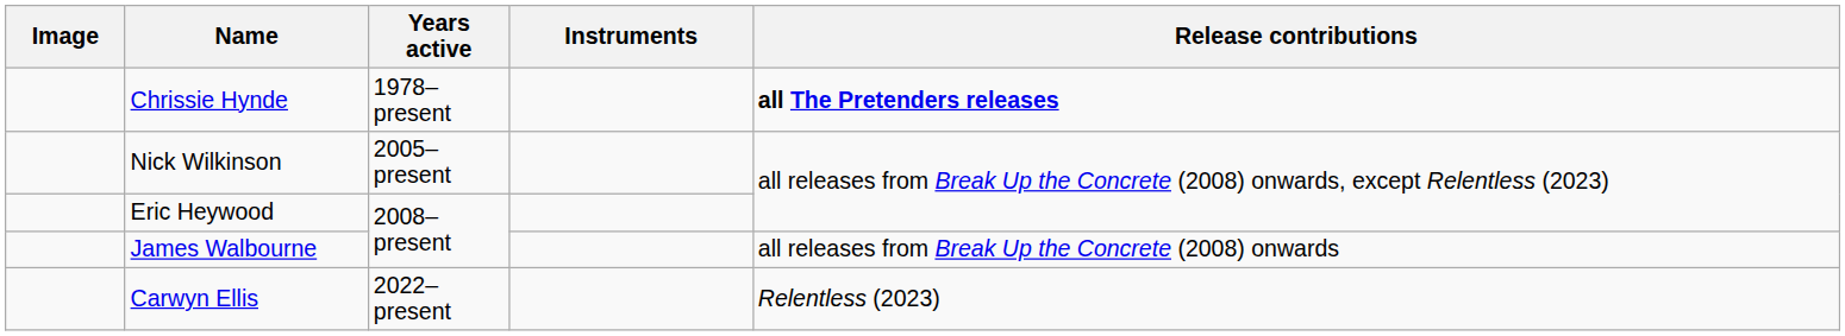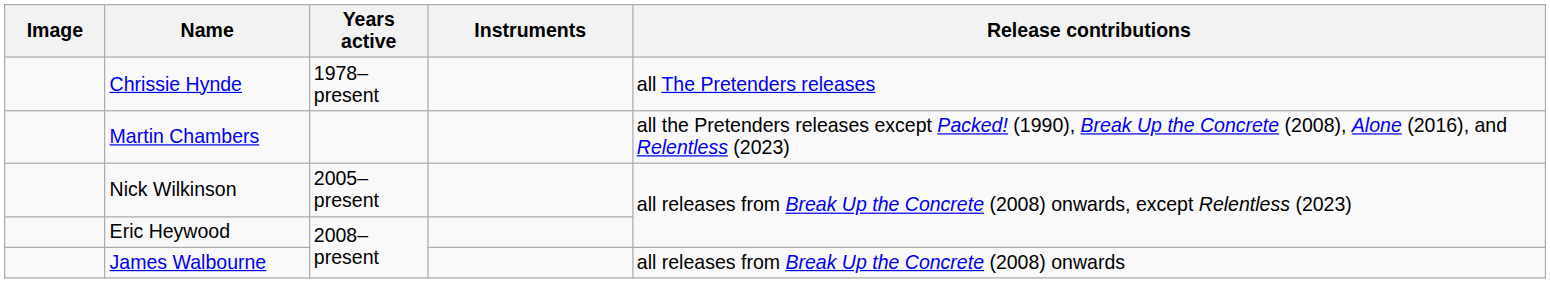Chrissie Hynde | Release contributions: bold -> normal
+ row: Martin Chambers | all the Pretenders releases except Packed! (1990), Break Up the Concrete (2008), Alone (2016), and Relentless (2023)
- row: Carwyn Ellis | 2022–present | Relentless (2023)
